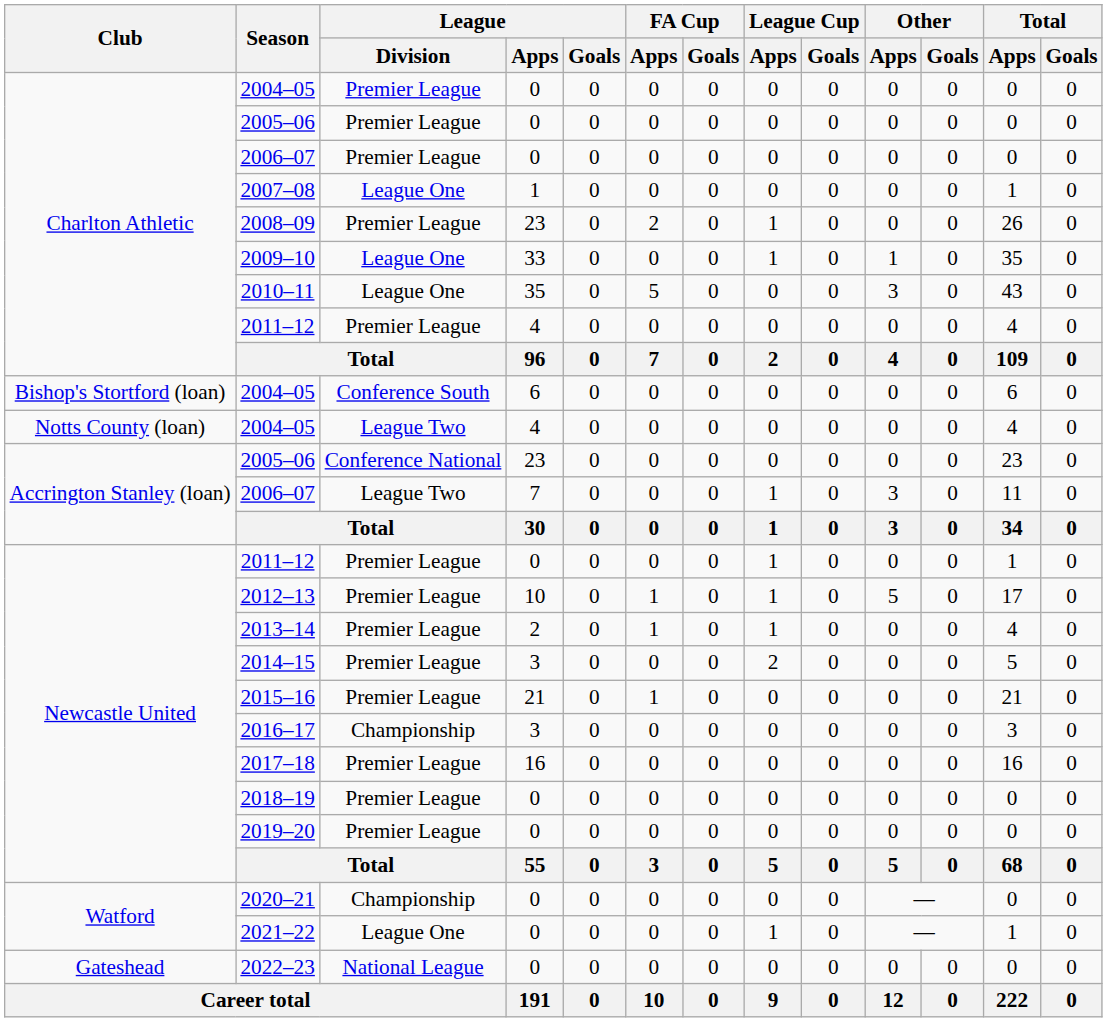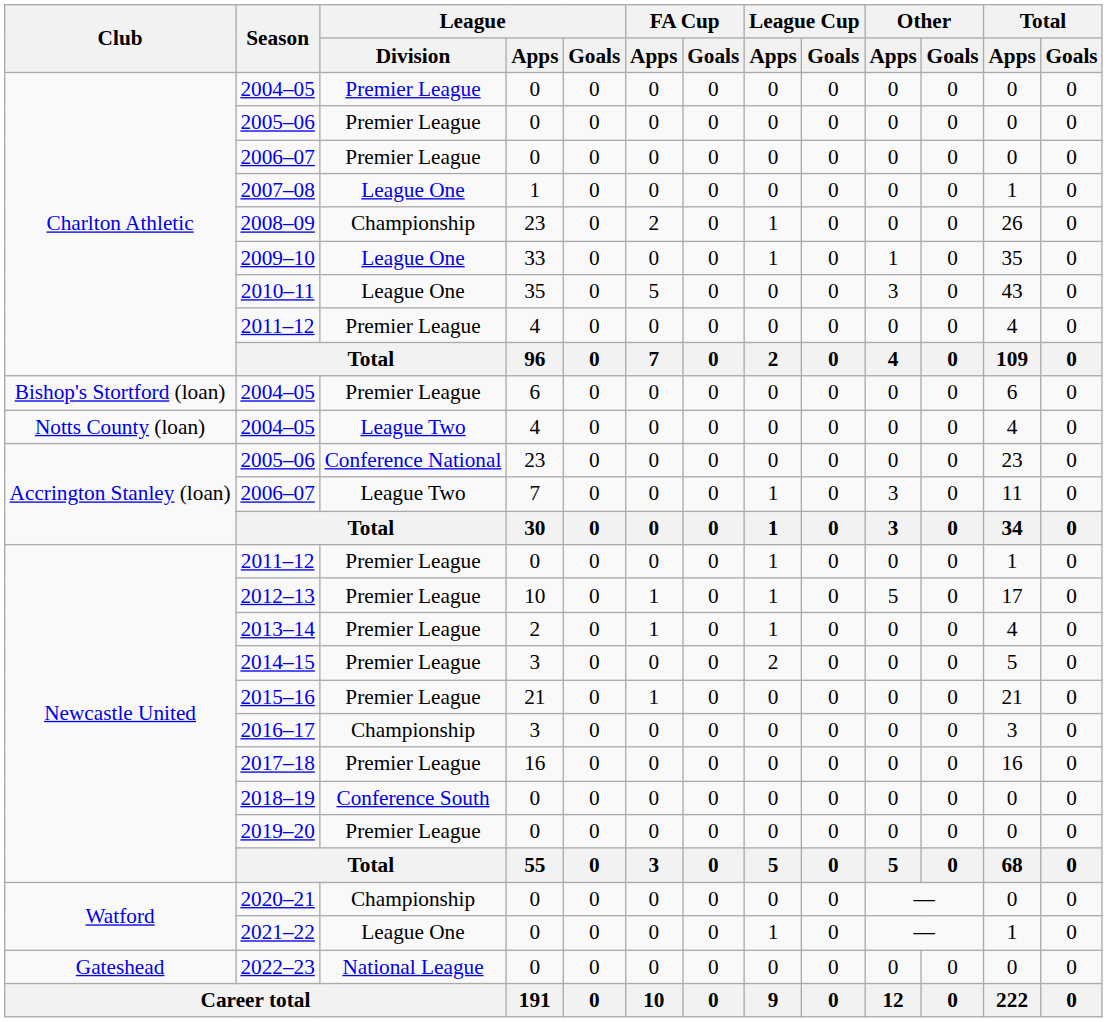2008–09 | League / Division: Premier League -> Championship
2004–05 / 6 | League / Division: Conference South -> Premier League
2018–19 | League / Division: Premier League -> Conference South
